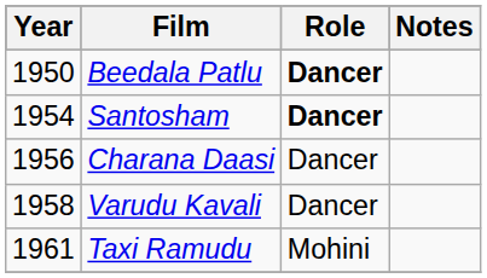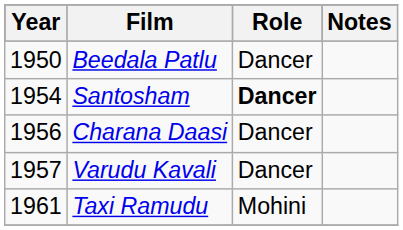Beedala Patlu | Role: bold -> normal
Varudu Kavali | Year: 1958 -> 1957
